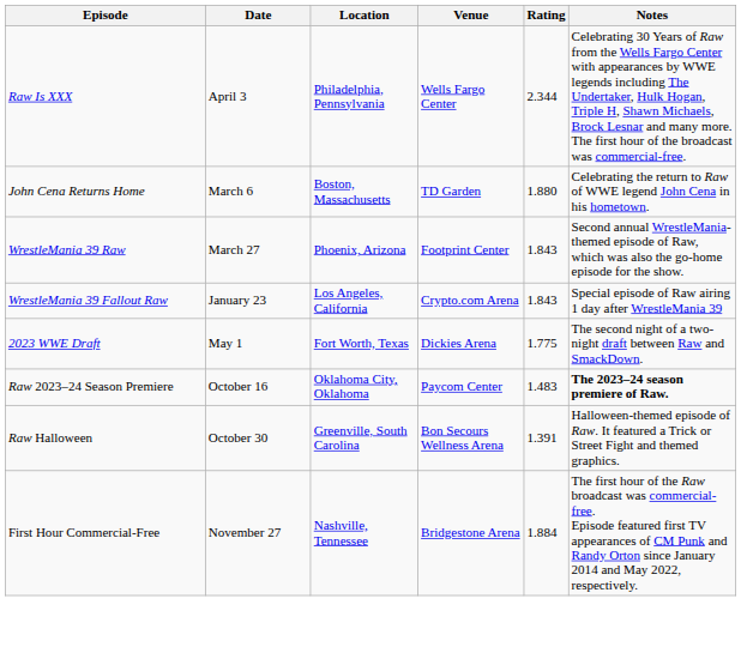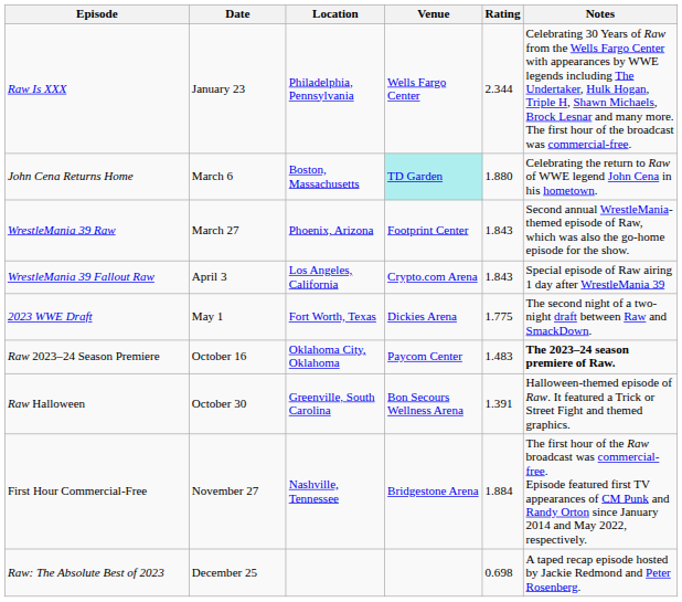Raw Is XXX | Date: April 3 -> January 23
John Cena Returns Home | Venue: no background -> paleturquoise background
WrestleMania 39 Fallout Raw | Date: January 23 -> April 3
+ row: Raw: The Absolute Best of 2023 | December 25 | 0.698 | A taped recap episode hosted by Jackie Redmond and Peter Rosenberg.
